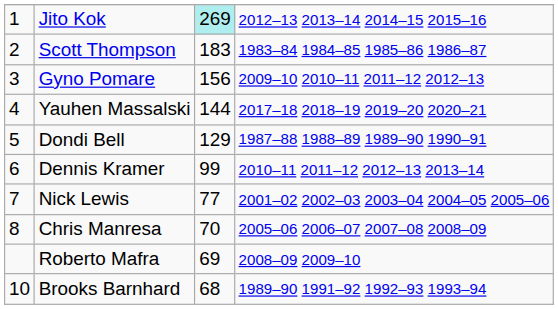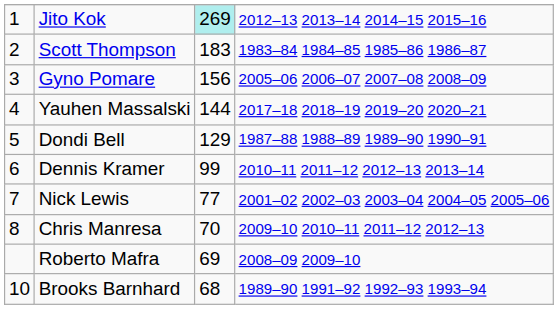Gyno Pomare | column 4: 2009–10 2010–11 2011–12 2012–13 -> 2005–06 2006–07 2007–08 2008–09
Chris Manresa | column 4: 2005–06 2006–07 2007–08 2008–09 -> 2009–10 2010–11 2011–12 2012–13
